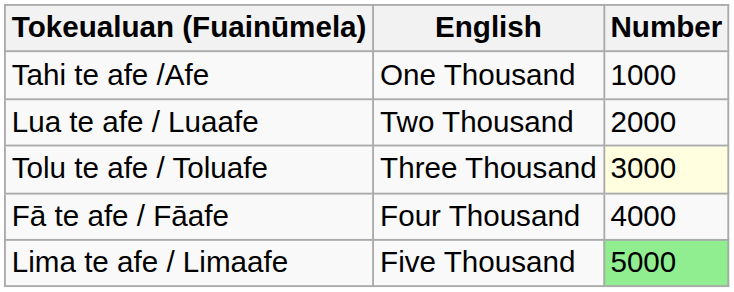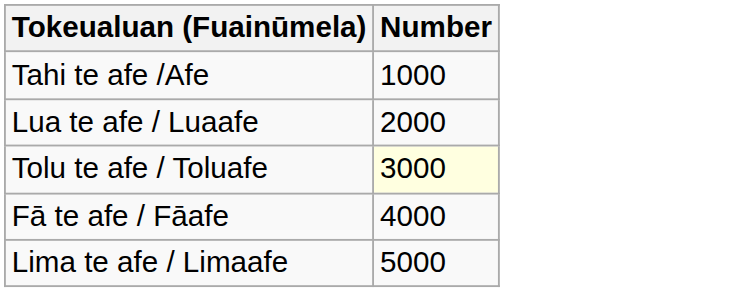- column: English | One Thousand | Two Thousand | Three Thousand | Four Thousand | Five Thousand
Lima te afe / Limaafe | Number: lightgreen background -> no background
